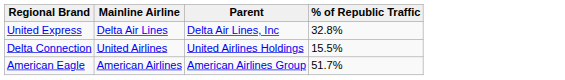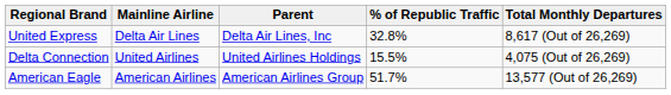+ column: Total Monthly Departures | 8,617 (Out of 26,269) | 4,075 (Out of 26,269) | 13,577 (Out of 26,269)
